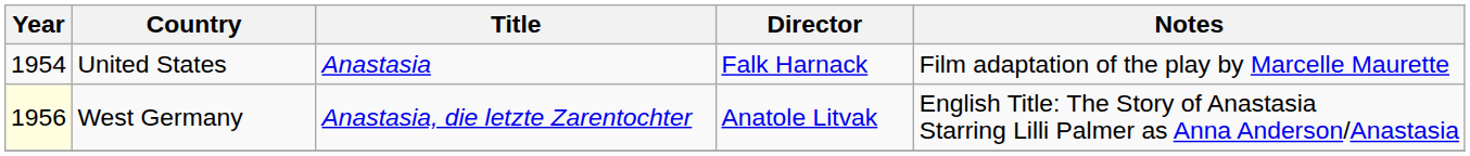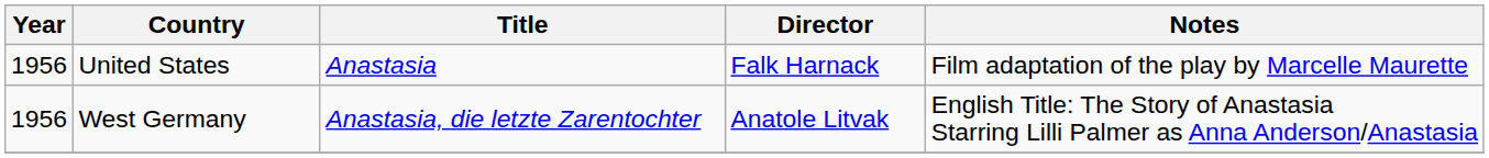United States | Year: 1954 -> 1956
West Germany | Year: lightyellow background -> no background
